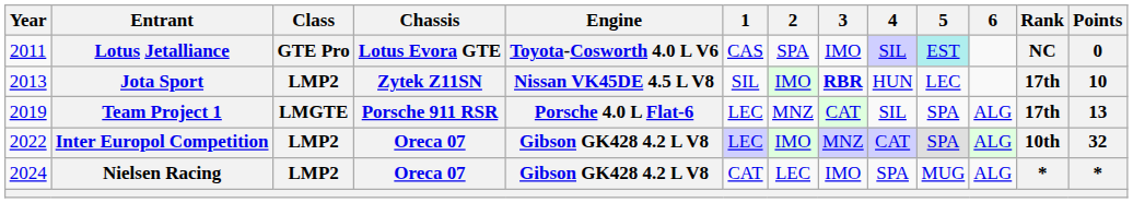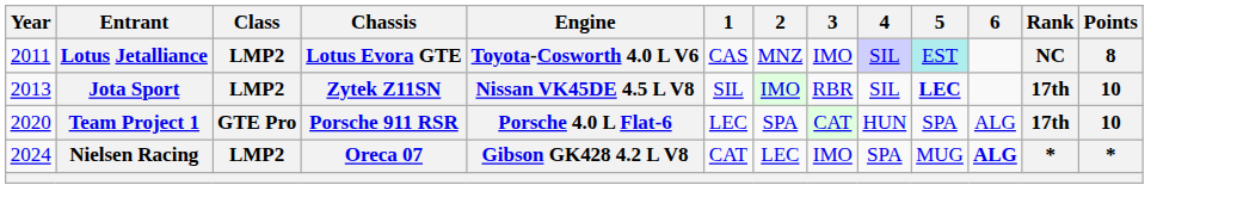Lotus Jetalliance | Class: GTE Pro -> LMP2
Lotus Jetalliance | 2: SPA -> MNZ
Lotus Jetalliance | Points: 0 -> 8
Jota Sport | 3: bold -> normal
Jota Sport | 4: HUN -> SIL
Jota Sport | 5: normal -> bold
Team Project 1 | Year: 2019 -> 2020
Team Project 1 | Class: LMGTE -> GTE Pro
Team Project 1 | 2: MNZ -> SPA
Team Project 1 | 4: SIL -> HUN
Team Project 1 | Points: 13 -> 10
- row: 2022 | Inter Europol Competition | LMP2 | Oreca 07 | Gibson GK428 4.2 L V8 | LEC | IMO | MNZ | CAT | SPA | ALG | 10th | 32
Nielsen Racing | 6: normal -> bold
